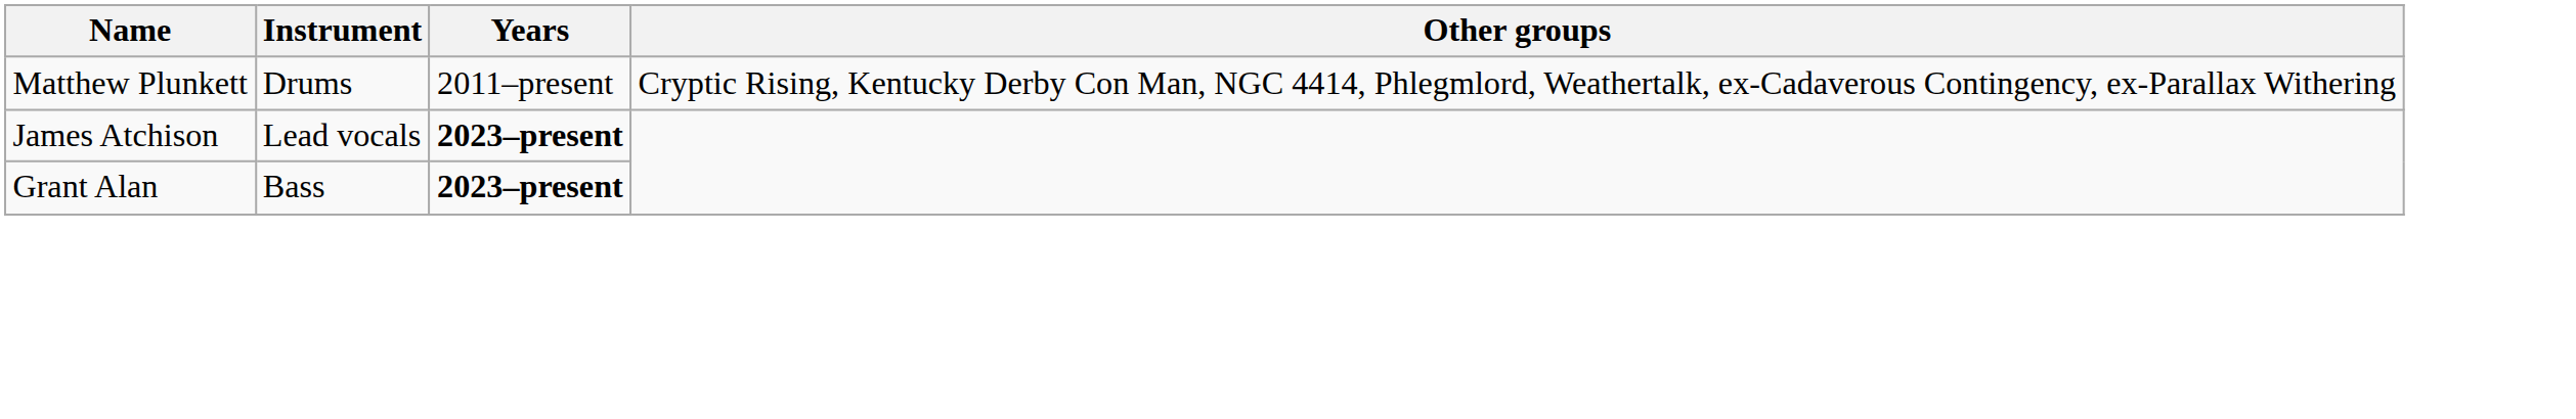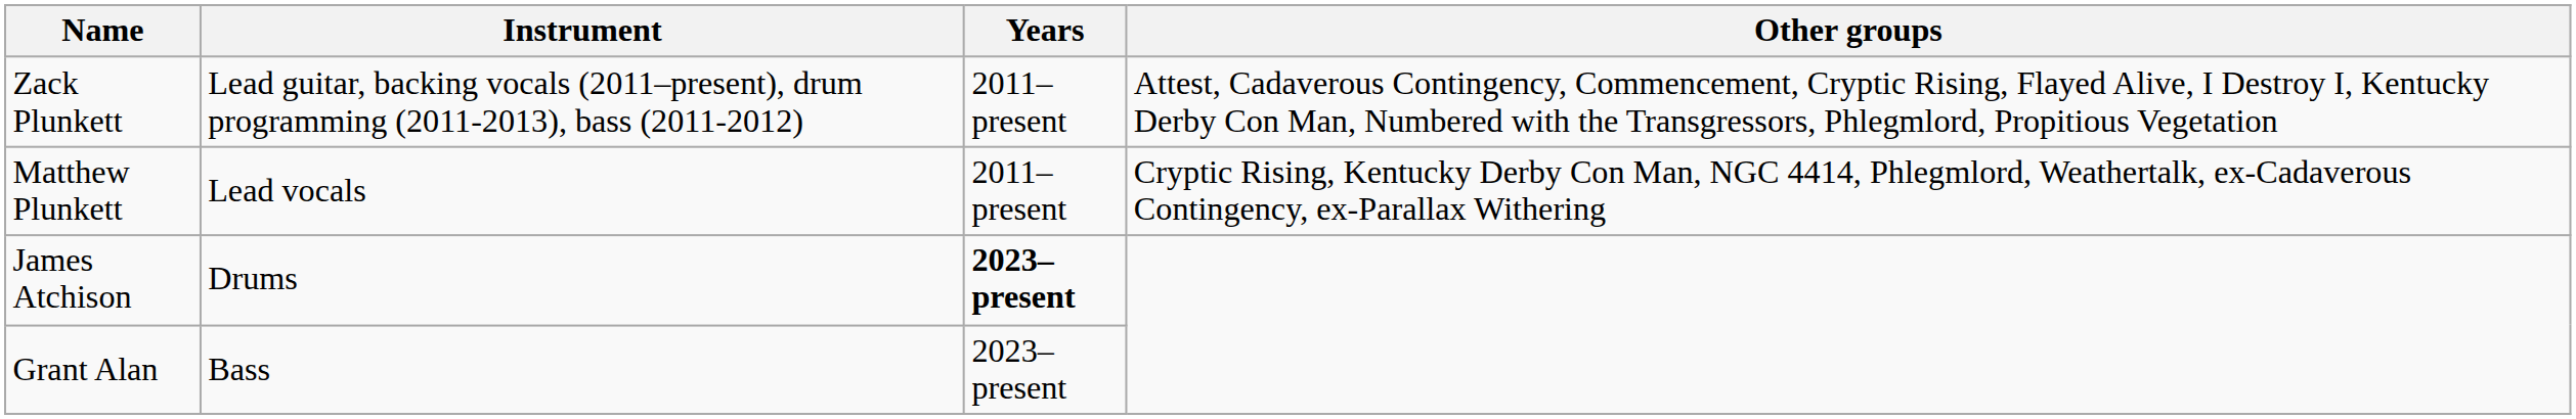+ row: Zack Plunkett | Lead guitar, backing vocals (2011–present), drum programming (2011-2013), bass (2011-2012) | 2011–present | Attest, Cadaverous Contingency, Commencement, Cryptic Rising, Flayed Alive, I Destroy I, Kentucky Derby Con Man, Numbered with the Transgressors, Phlegmlord, Propitious Vegetation
Matthew Plunkett | Instrument: Drums -> Lead vocals
James Atchison | Instrument: Lead vocals -> Drums
Grant Alan | Years: bold -> normal
